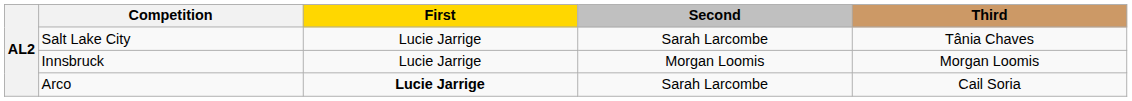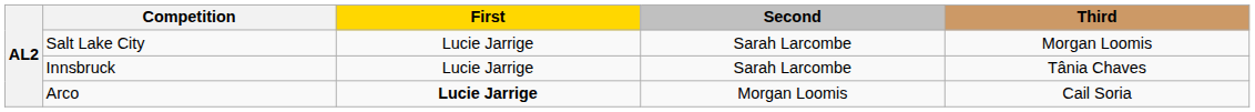Salt Lake City | Third: Tânia Chaves -> Morgan Loomis
Innsbruck | Second: Morgan Loomis -> Sarah Larcombe
Innsbruck | Third: Morgan Loomis -> Tânia Chaves
Arco | Second: Sarah Larcombe -> Morgan Loomis
